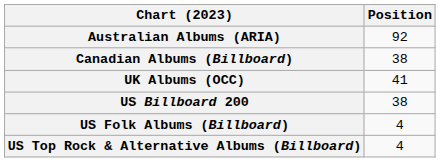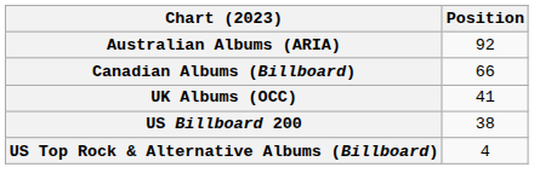Canadian Albums (Billboard) | Position: 38 -> 66
- row: US Folk Albums (Billboard) | 4
